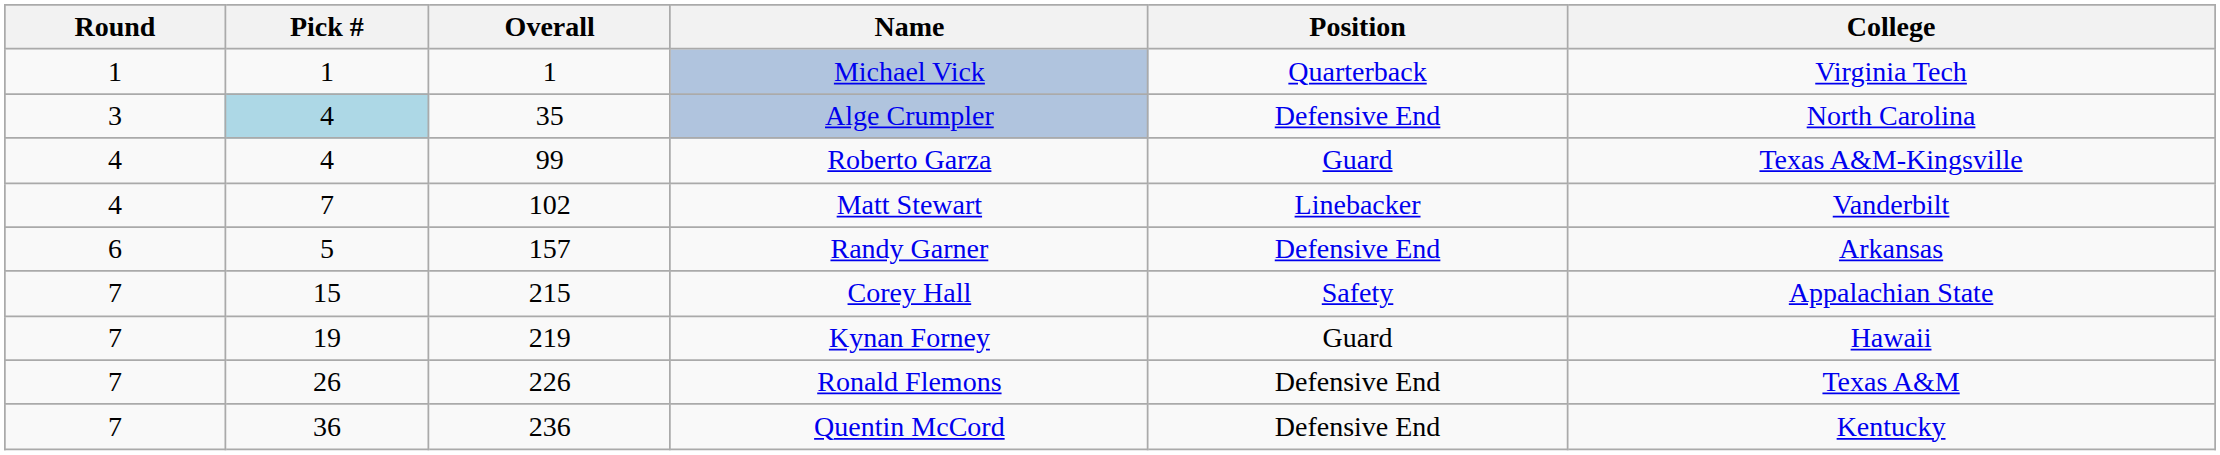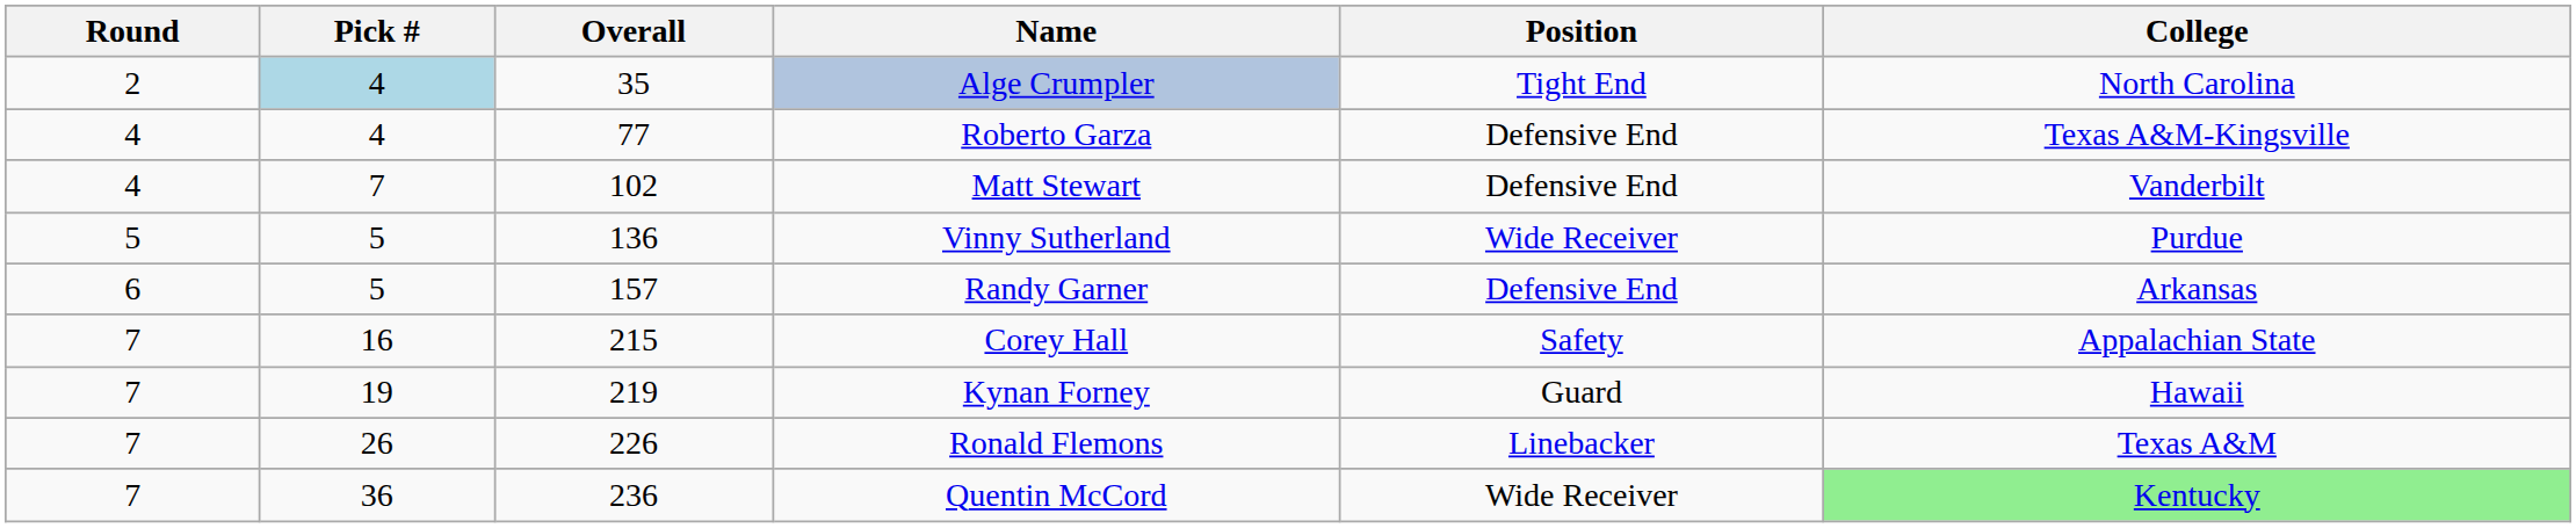- row: 1 | 1 | 1 | Michael Vick | Quarterback | Virginia Tech
Alge Crumpler | Round: 3 -> 2
Alge Crumpler | Position: Defensive End -> Tight End
Roberto Garza | Overall: 99 -> 77
Roberto Garza | Position: Guard -> Defensive End
Matt Stewart | Position: Linebacker -> Defensive End
+ row: 5 | 5 | 136 | Vinny Sutherland | Wide Receiver | Purdue
Corey Hall | Pick #: 15 -> 16
Ronald Flemons | Position: Defensive End -> Linebacker
Quentin McCord | Position: Defensive End -> Wide Receiver
Quentin McCord | College: no background -> lightgreen background
